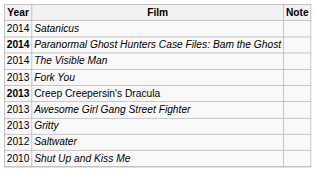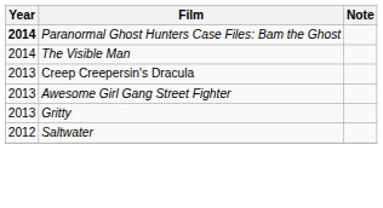- row: 2014 | Satanicus
- row: 2013 | Fork You
Creep Creepersin's Dracula | Year: bold -> normal
- row: 2010 | Shut Up and Kiss Me
